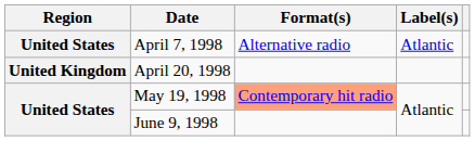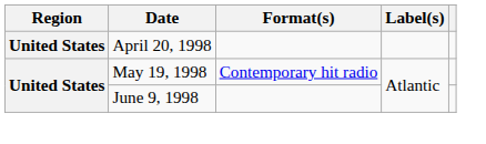- row: United States | April 7, 1998 | Alternative radio | Atlantic
April 20, 1998 | Region: United Kingdom -> United States
May 19, 1998 | Format(s): lightsalmon background -> no background
